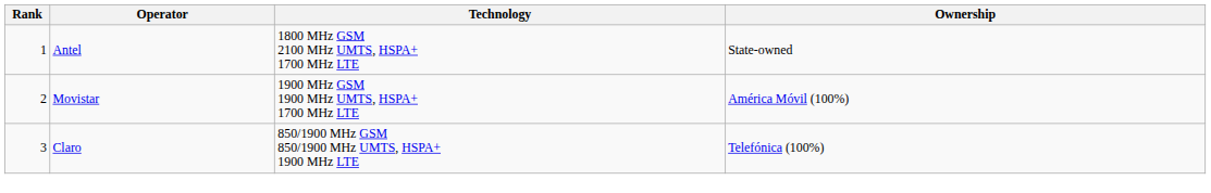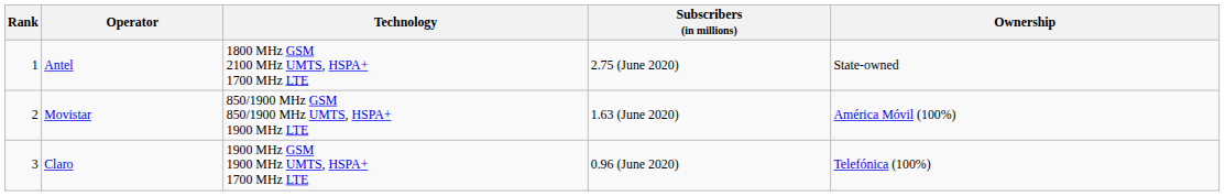+ column: Subscribers (in millions) | 2.75 (June 2020) | 1.63 (June 2020) | 0.96 (June 2020)
Movistar | Technology: 1900 MHz GSM 1900 MHz UMTS, HSPA+ 1700 MHz LTE -> 850/1900 MHz GSM 850/1900 MHz UMTS, HSPA+ 1900 MHz LTE
Claro | Technology: 850/1900 MHz GSM 850/1900 MHz UMTS, HSPA+ 1900 MHz LTE -> 1900 MHz GSM 1900 MHz UMTS, HSPA+ 1700 MHz LTE
